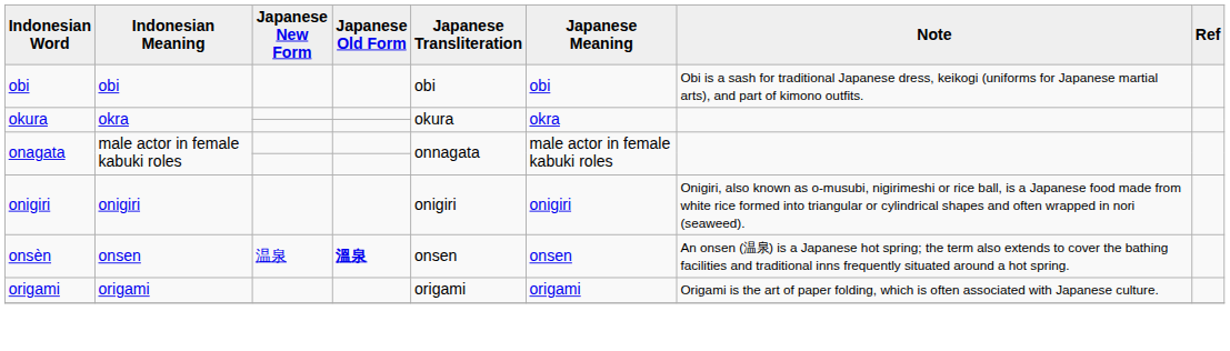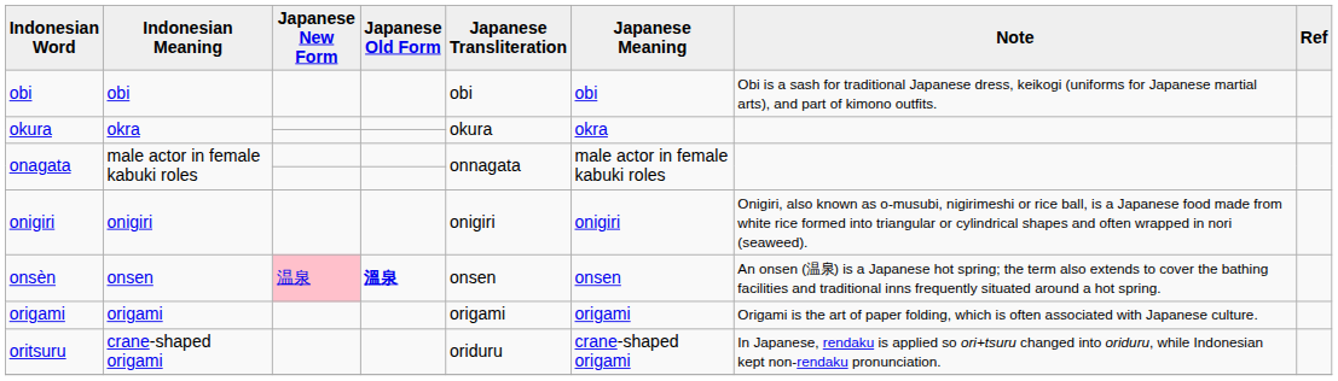onsèn | Japanese New Form: no background -> pink background
+ row: oritsuru | crane-shaped origami | oriduru | crane-shaped origami | In Japanese, rendaku is applied so ori+tsuru changed into oriduru, while Indonesian kept non-rendaku pronunciation.
